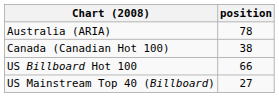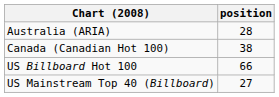Australia (ARIA) | position: 78 -> 28
